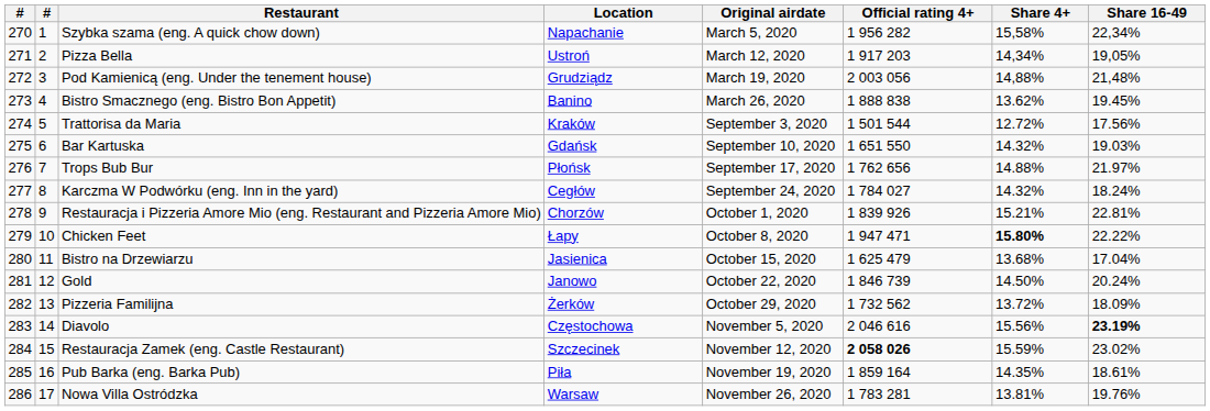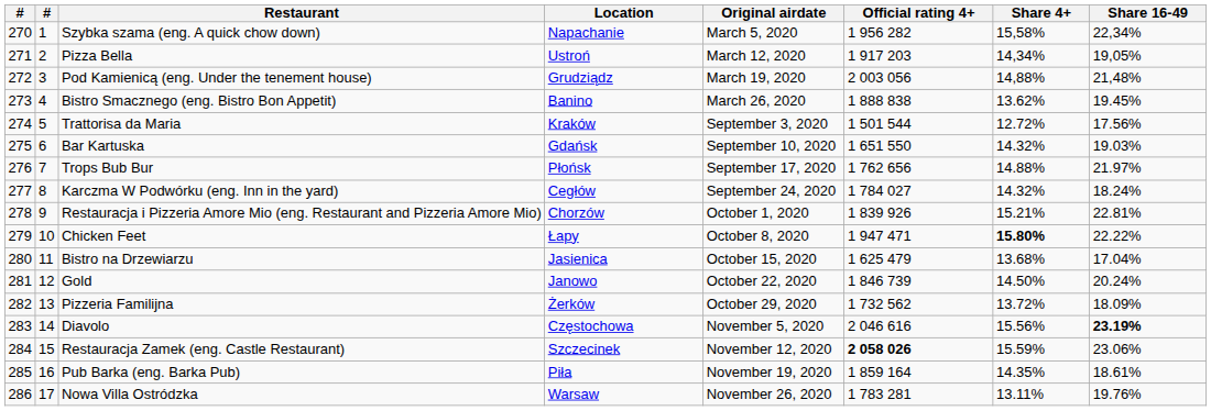Restauracja Zamek (eng. Castle Restaurant) | Share 16-49: 23.02% -> 23.06%
Nowa Villa Ostródzka | Share 4+: 13.81% -> 13.11%
